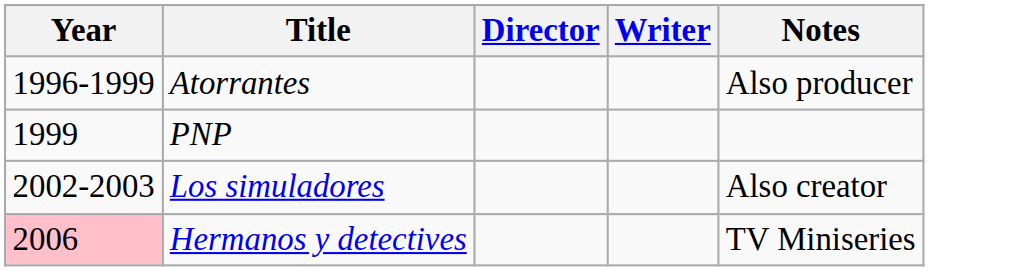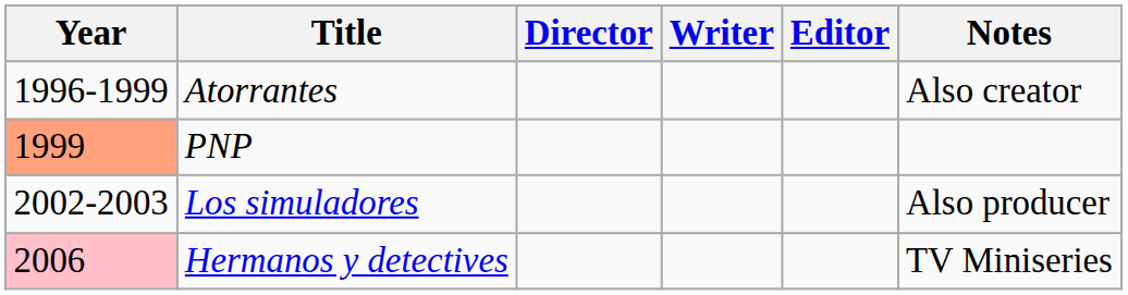+ column: Editor
Atorrantes | Notes: Also producer -> Also creator
PNP | Year: no background -> lightsalmon background
Los simuladores | Notes: Also creator -> Also producer
